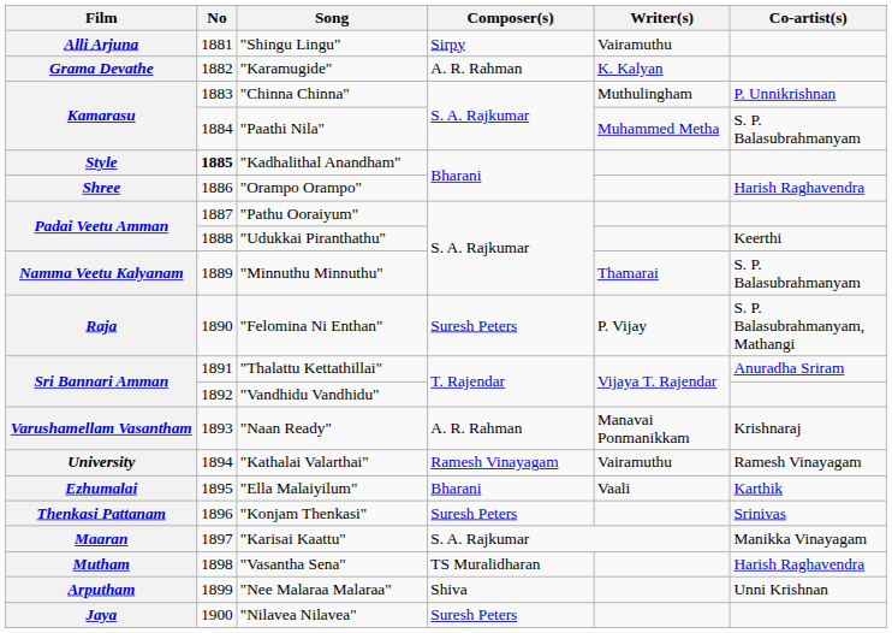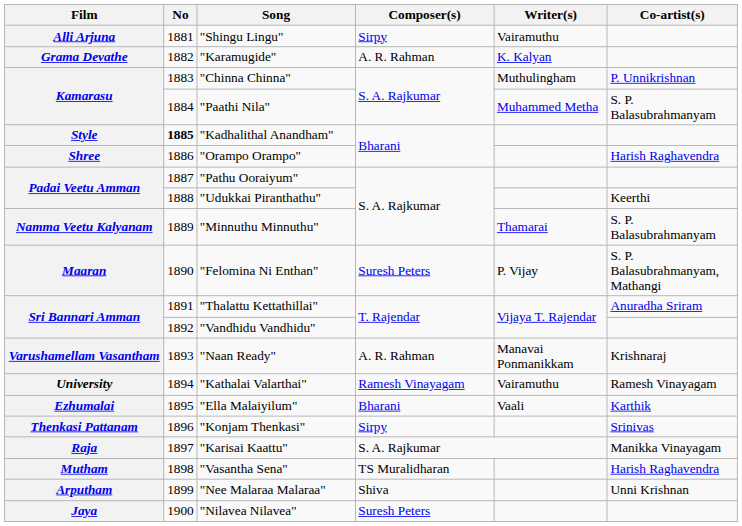"Felomina Ni Enthan" | Film: Raja -> Maaran
"Konjam Thenkasi" | Composer(s): Suresh Peters -> Sirpy
"Karisai Kaattu" | Film: Maaran -> Raja
